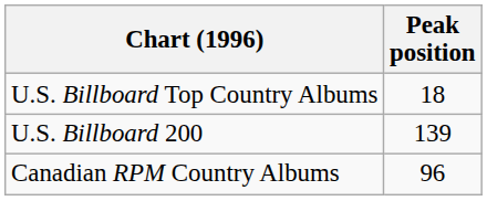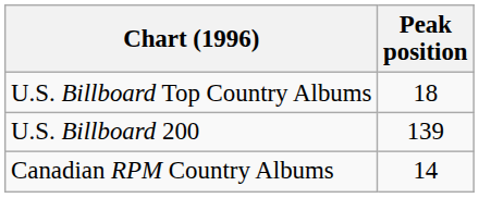Canadian RPM Country Albums | Peak position: 96 -> 14
